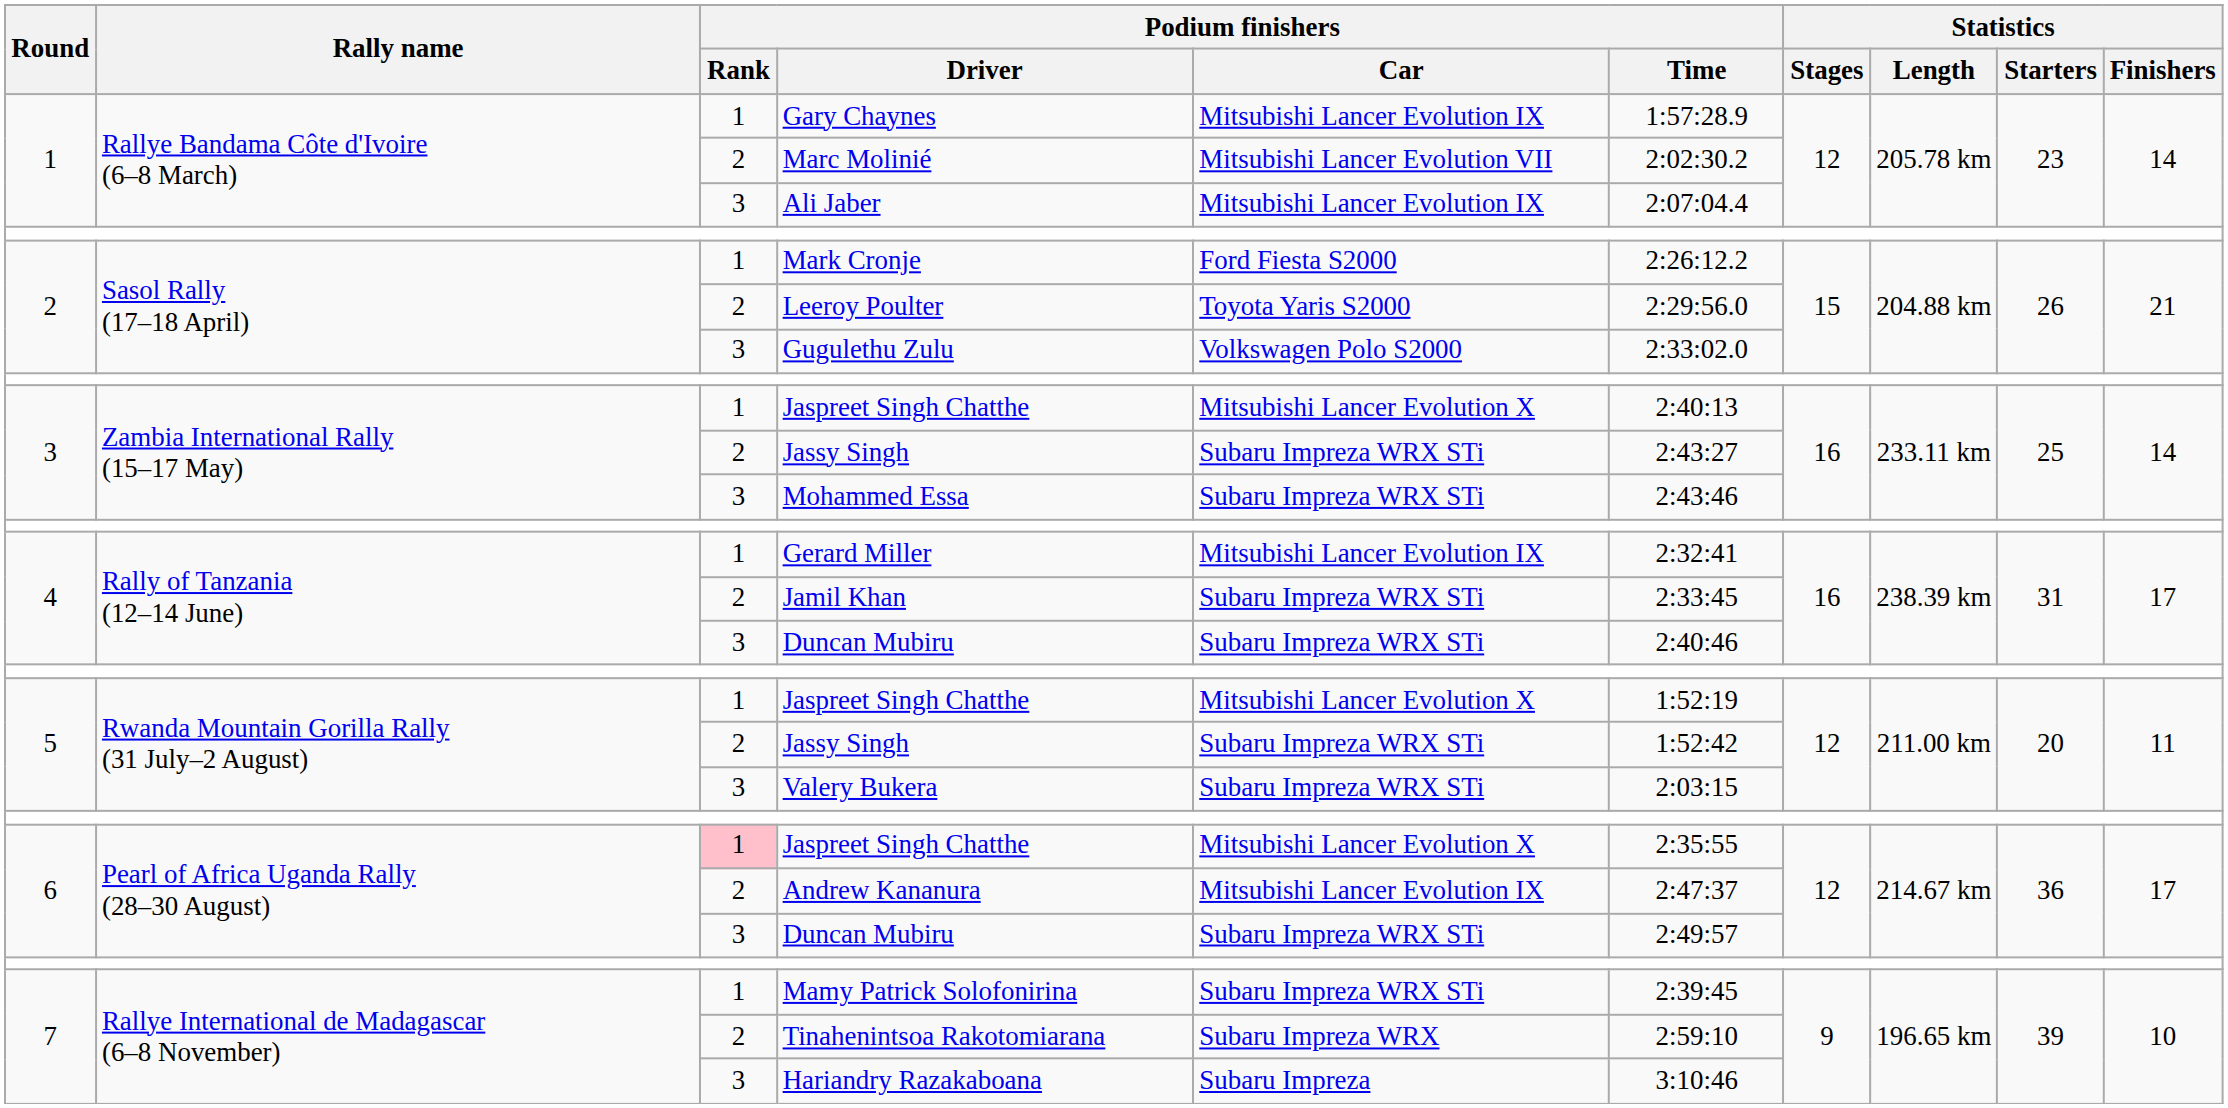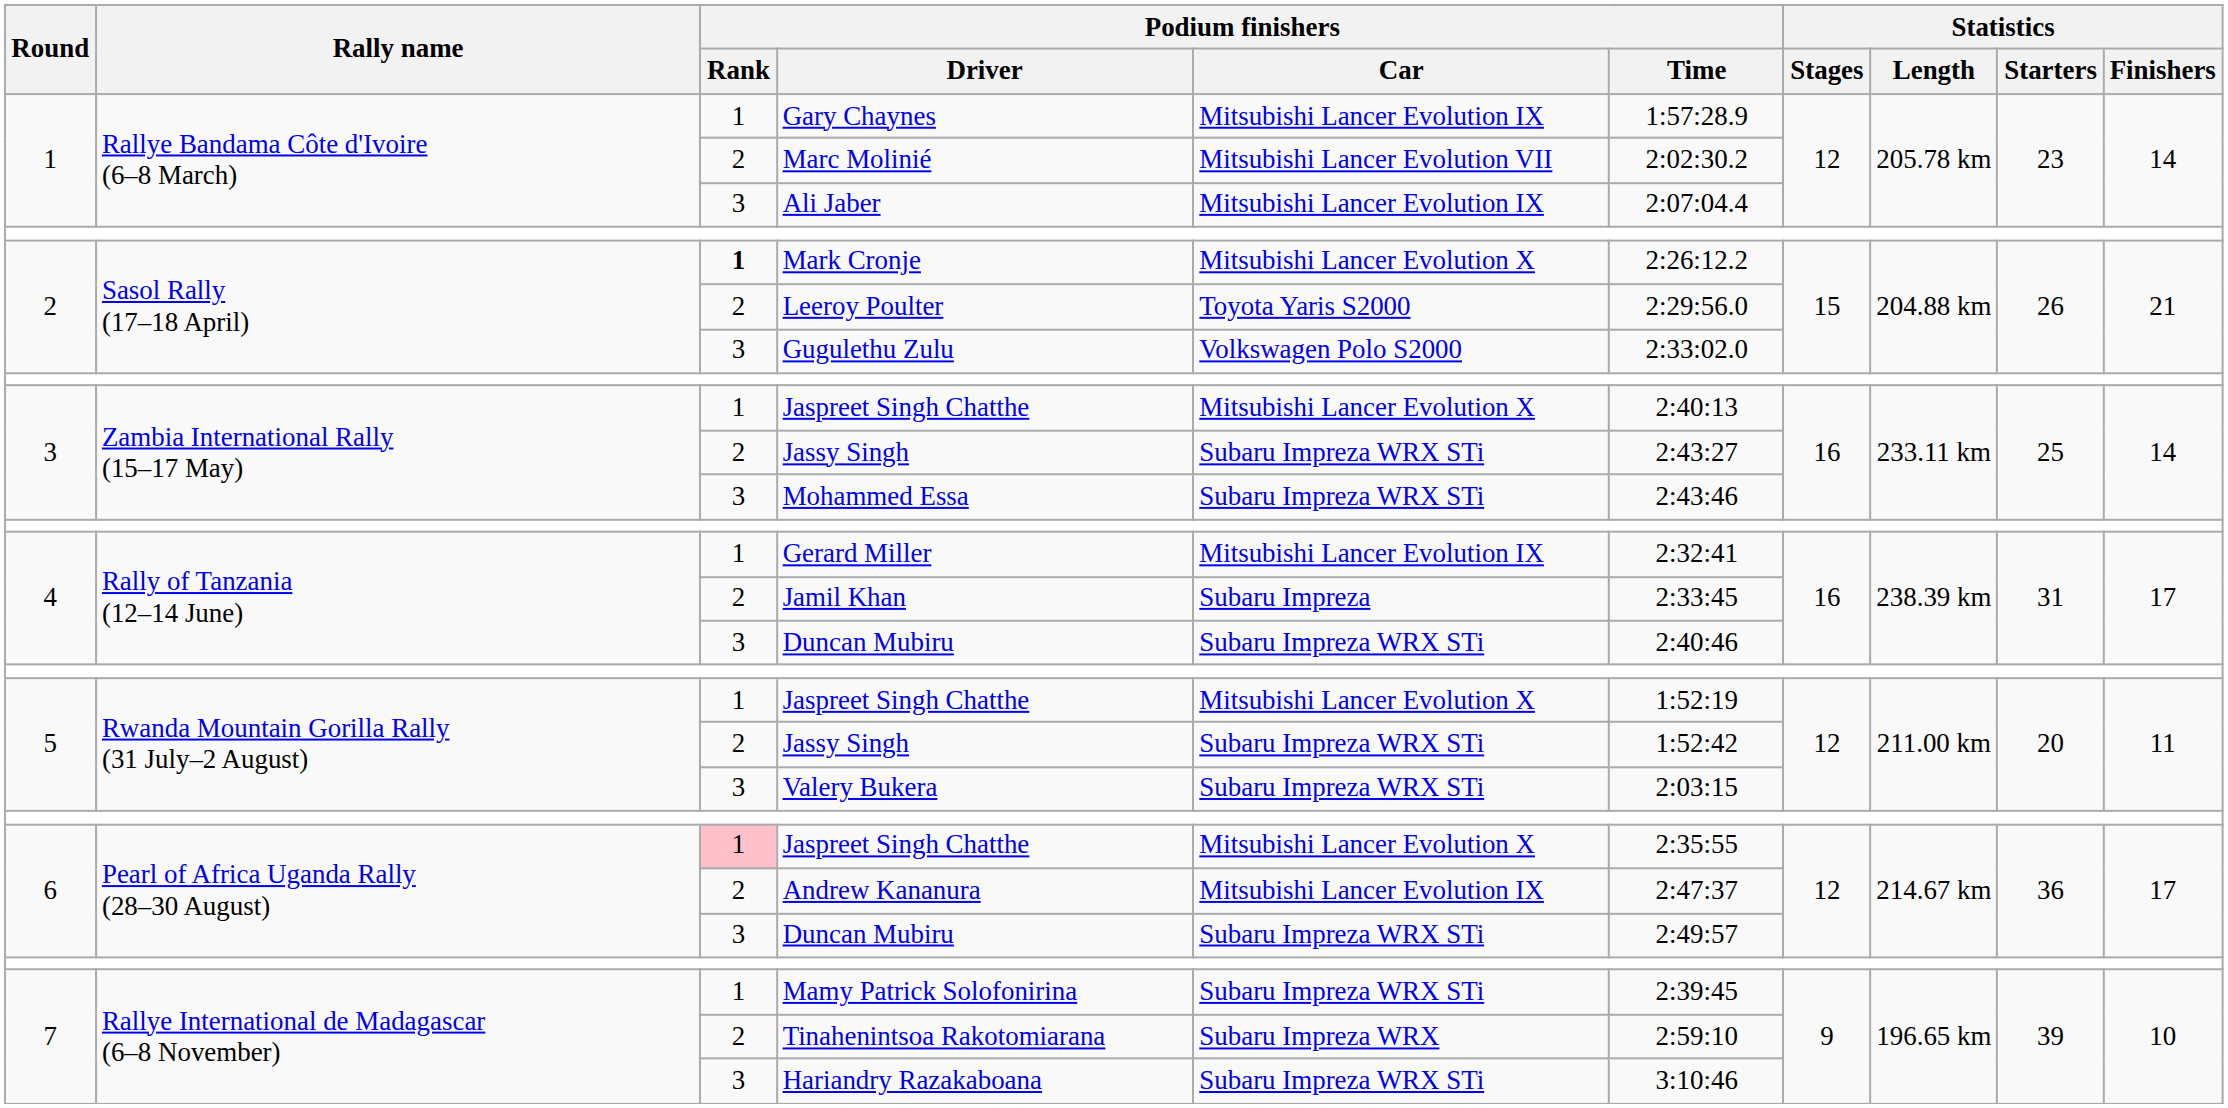Mark Cronje | Podium finishers / Rank: normal -> bold
Mark Cronje | Podium finishers / Car: Ford Fiesta S2000 -> Mitsubishi Lancer Evolution X
Jamil Khan | Podium finishers / Car: Subaru Impreza WRX STi -> Subaru Impreza
Hariandry Razakaboana | Podium finishers / Car: Subaru Impreza -> Subaru Impreza WRX STi
